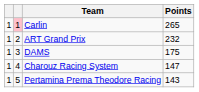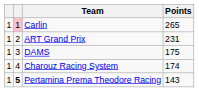ART Grand Prix | Points: 232 -> 231
Charouz Racing System | Points: 147 -> 174
Pertamina Prema Theodore Racing | column 2: normal -> bold
